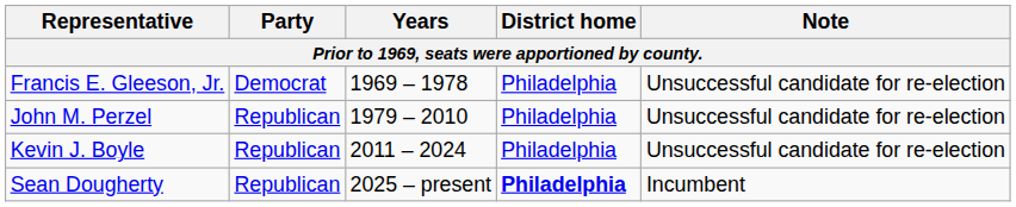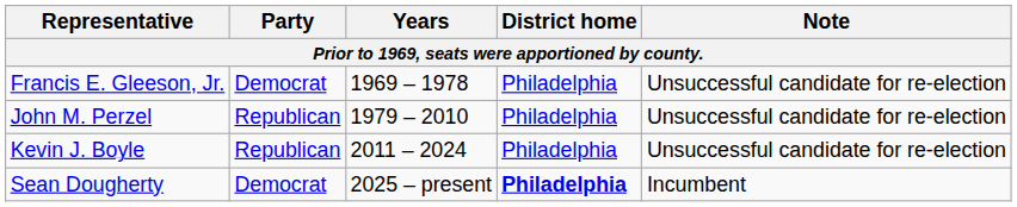Sean Dougherty | Party: Republican -> Democrat
